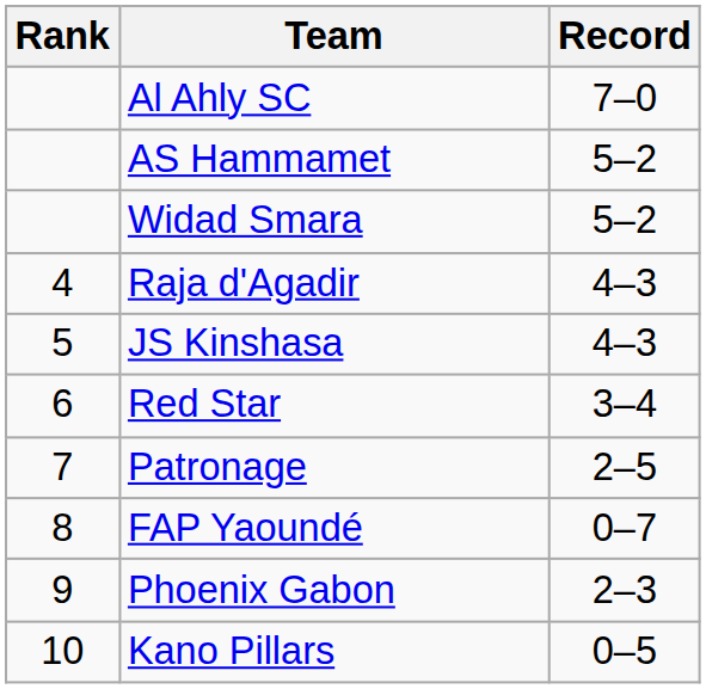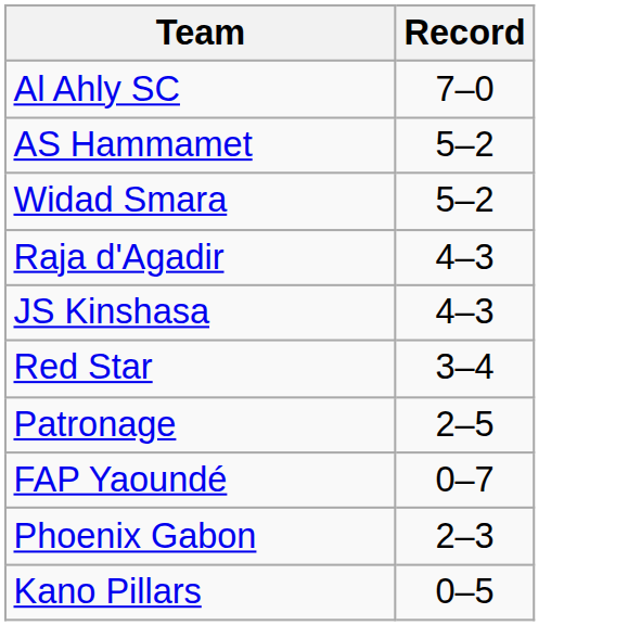- column: Rank | 4 | 5 | 6 | 7 | 8 | 9 | 10
